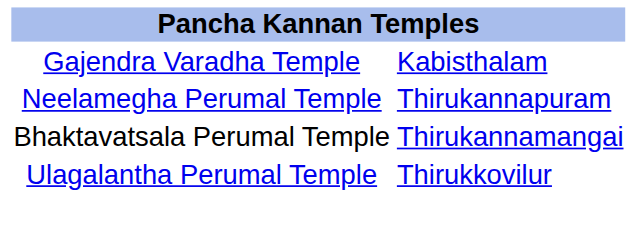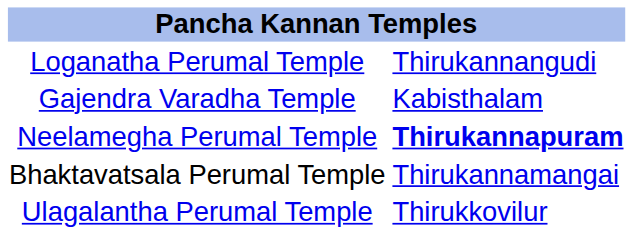+ row: Loganatha Perumal Temple | Thirukannangudi
Neelamegha Perumal Temple | column 2: normal -> bold
